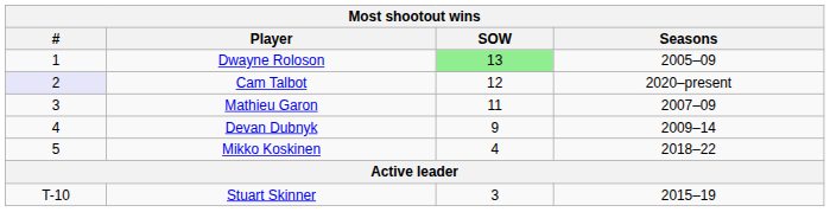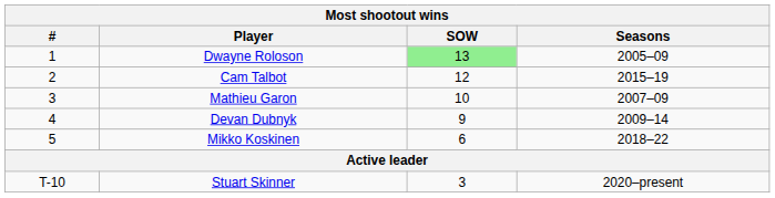Cam Talbot | #: lavender background -> no background
Cam Talbot | Seasons: 2020–present -> 2015–19
Mathieu Garon | SOW: 11 -> 10
Mikko Koskinen | SOW: 4 -> 6
Stuart Skinner | Seasons: 2015–19 -> 2020–present
